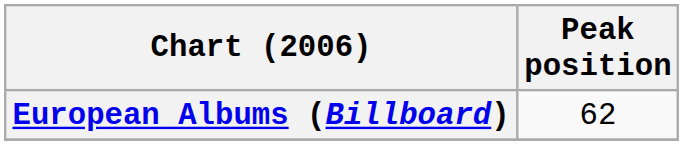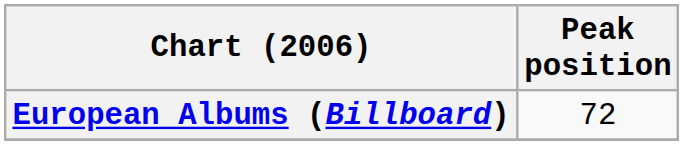European Albums (Billboard) | Peak position: 62 -> 72
